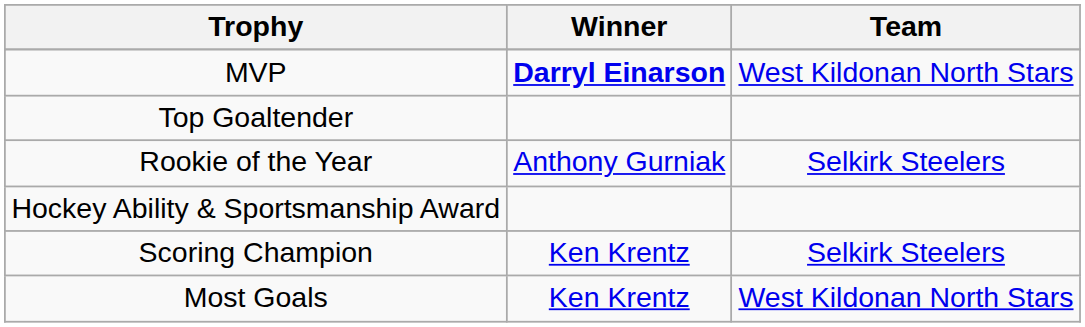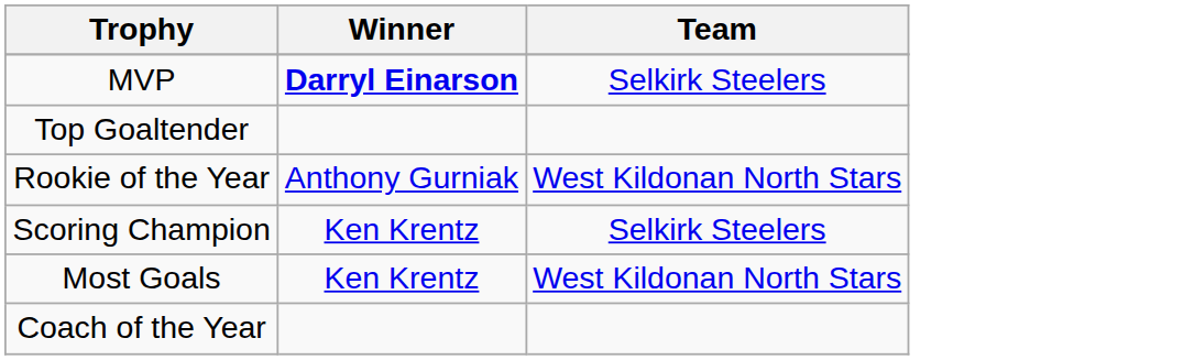MVP | Team: West Kildonan North Stars -> Selkirk Steelers
Rookie of the Year | Team: Selkirk Steelers -> West Kildonan North Stars
- row: Hockey Ability & Sportsmanship Award
+ row: Coach of the Year
